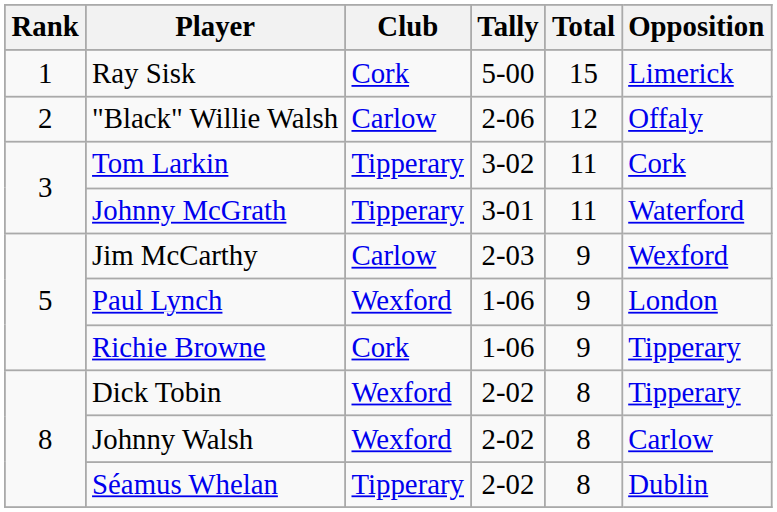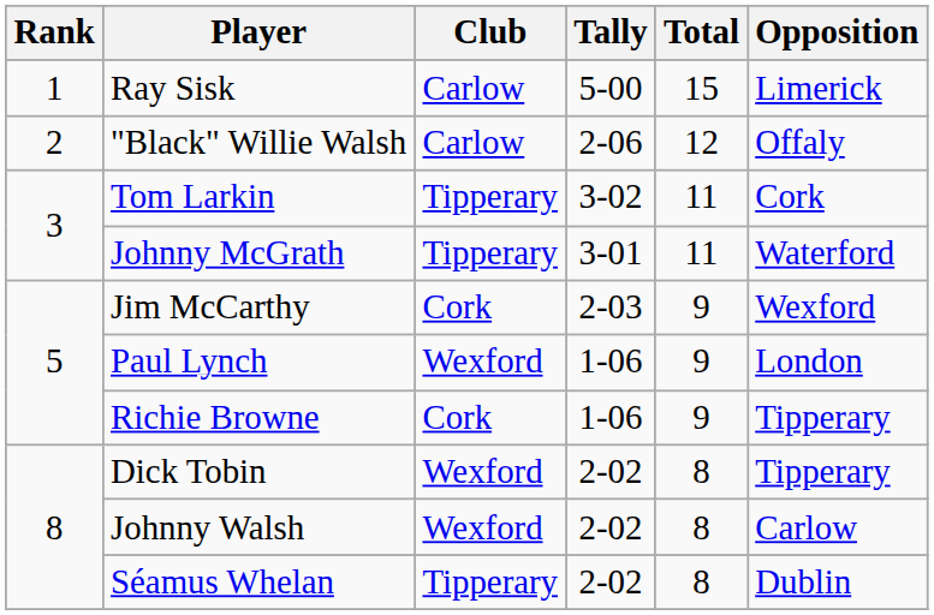Ray Sisk | Club: Cork -> Carlow
Jim McCarthy | Club: Carlow -> Cork
